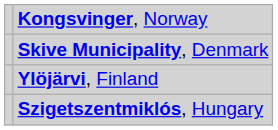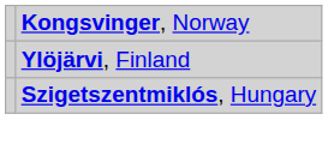- row: Skive Municipality, Denmark
